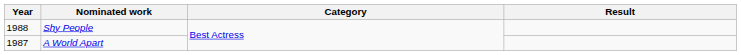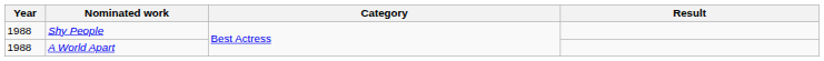A World Apart | Year: 1987 -> 1988
